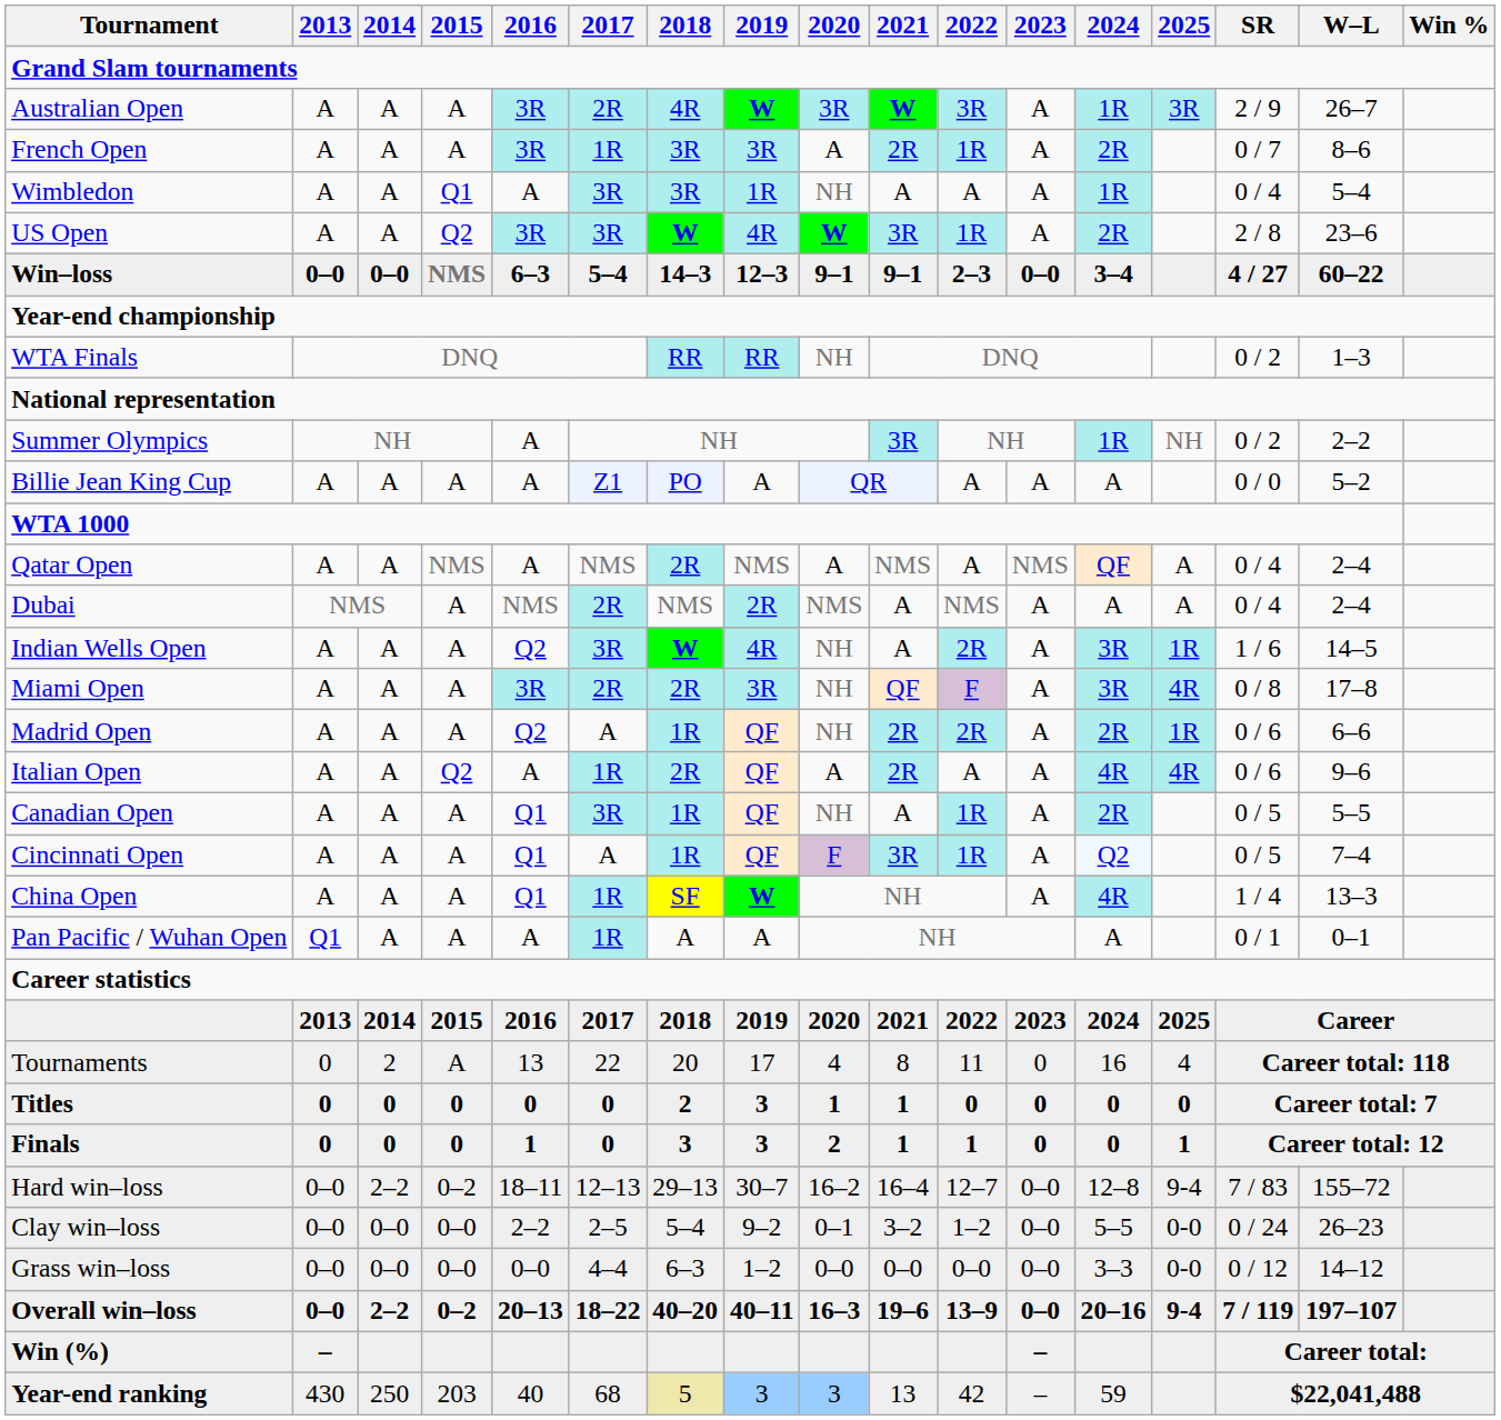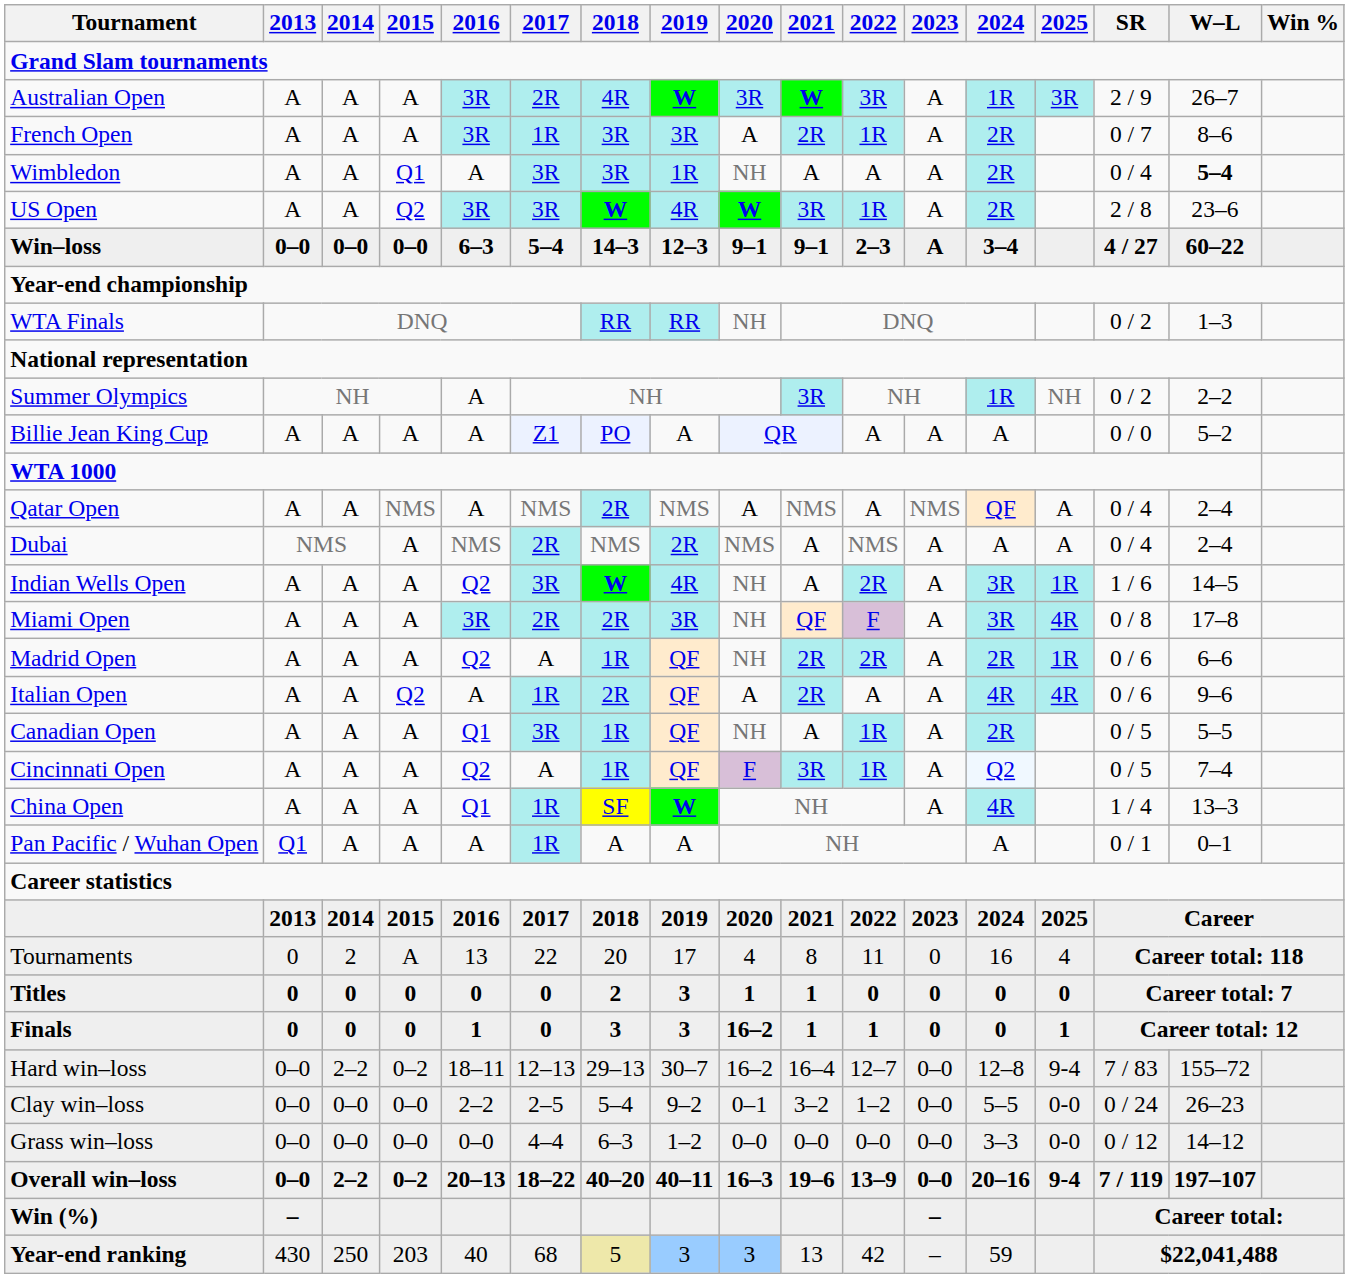Wimbledon | 2024: 1R -> 2R
Wimbledon | W–L: normal -> bold
Win–loss | 2015: NMS -> 0–0
Win–loss | 2023: 0–0 -> A
Cincinnati Open | 2016: Q1 -> Q2
Finals | 2020: 2 -> 16–2
